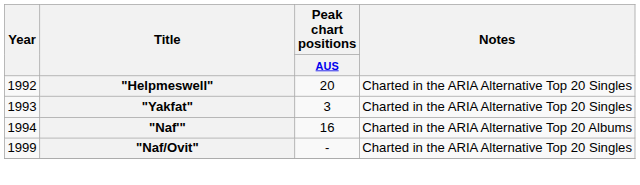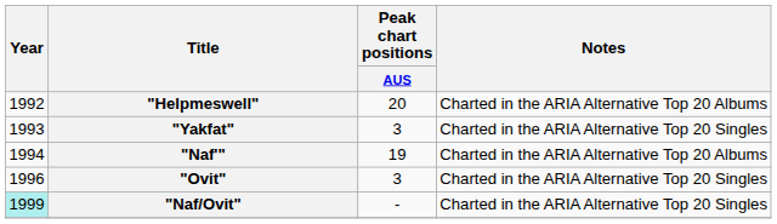"Helpmeswell" | Notes: Charted in the ARIA Alternative Top 20 Singles -> Charted in the ARIA Alternative Top 20 Albums
"Naf'" | Peak chart positions / AUS: 16 -> 19
+ row: 1996 | "Ovit" | 3 | Charted in the ARIA Alternative Top 20 Singles
"Naf/Ovit" | Year: no background -> paleturquoise background
